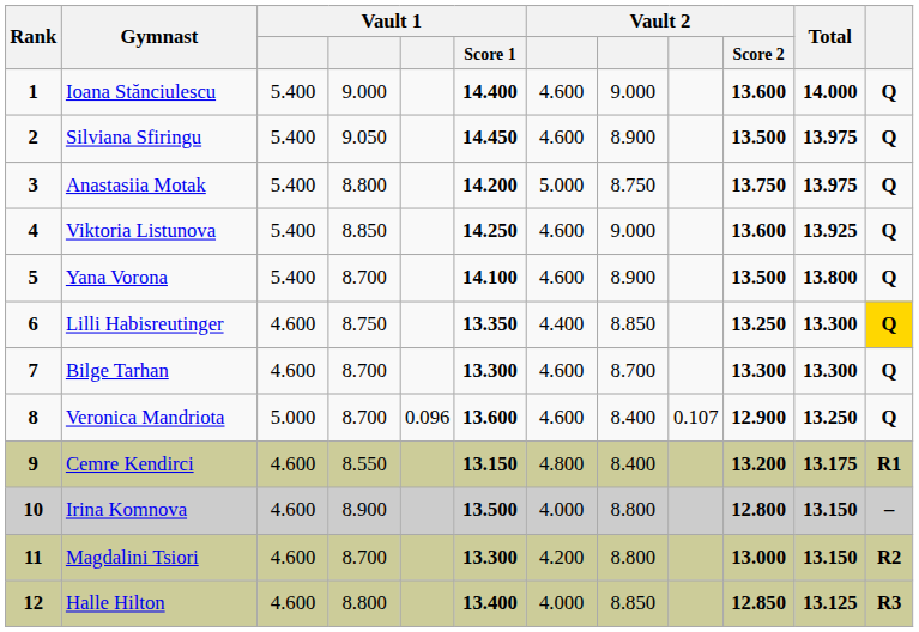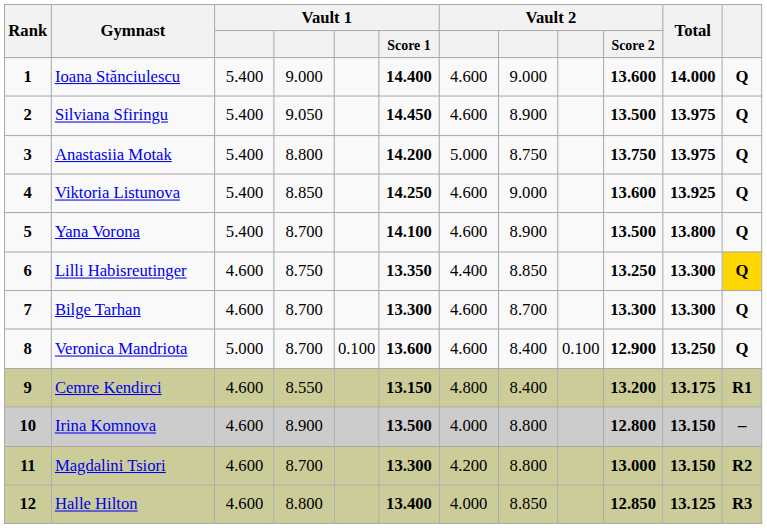Veronica Mandriota | column 5: 0.096 -> 0.100
Veronica Mandriota | column 9: 0.107 -> 0.100
